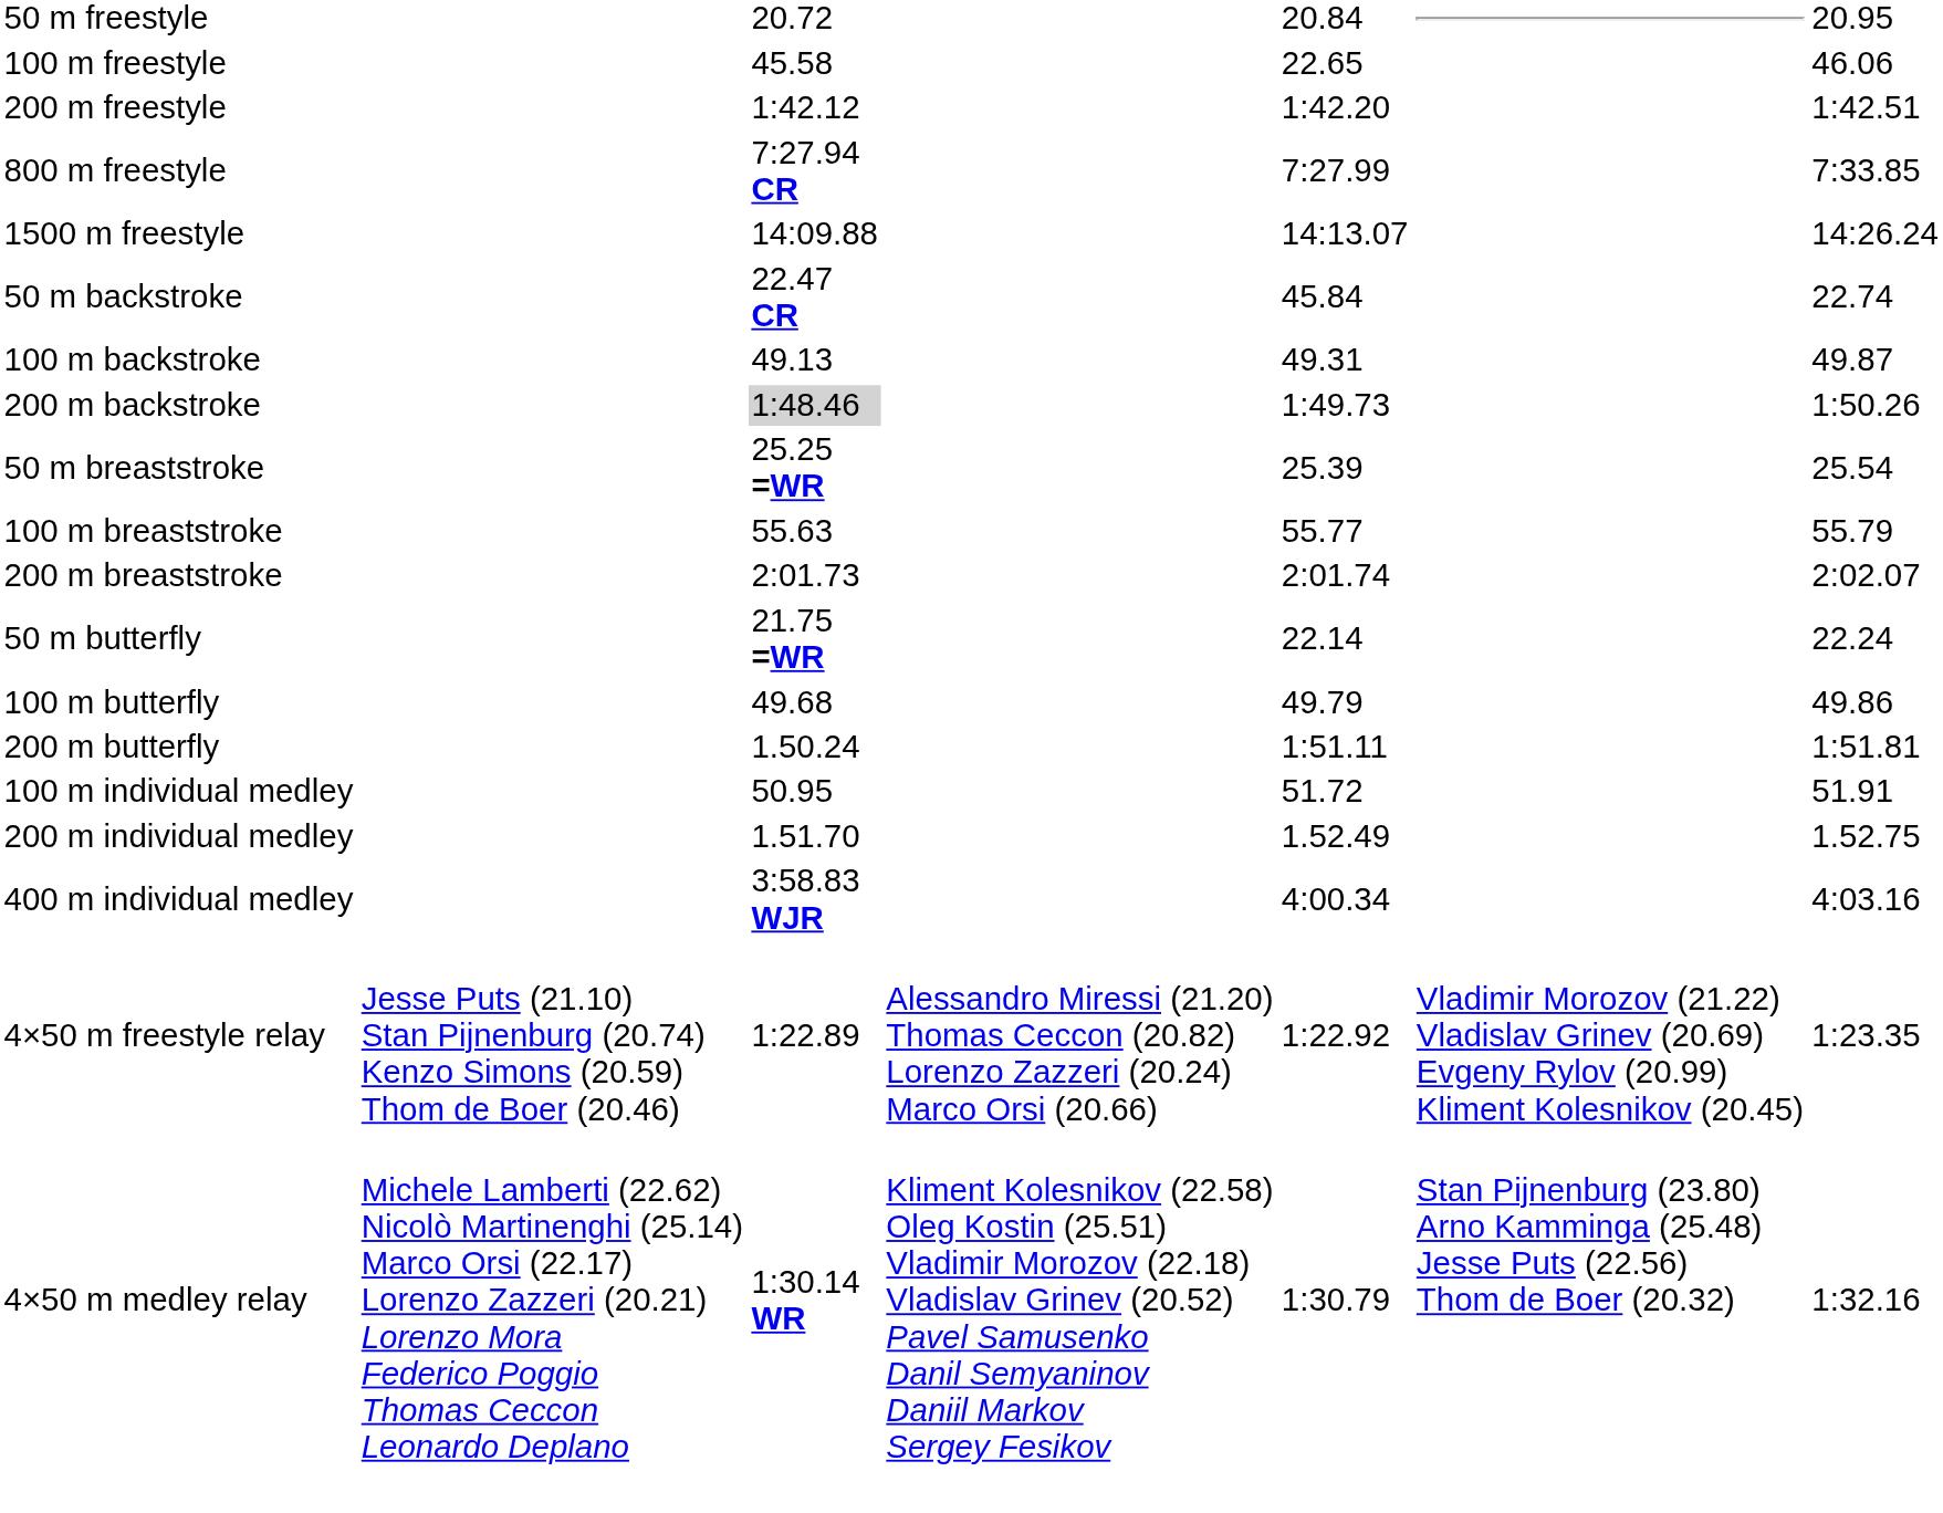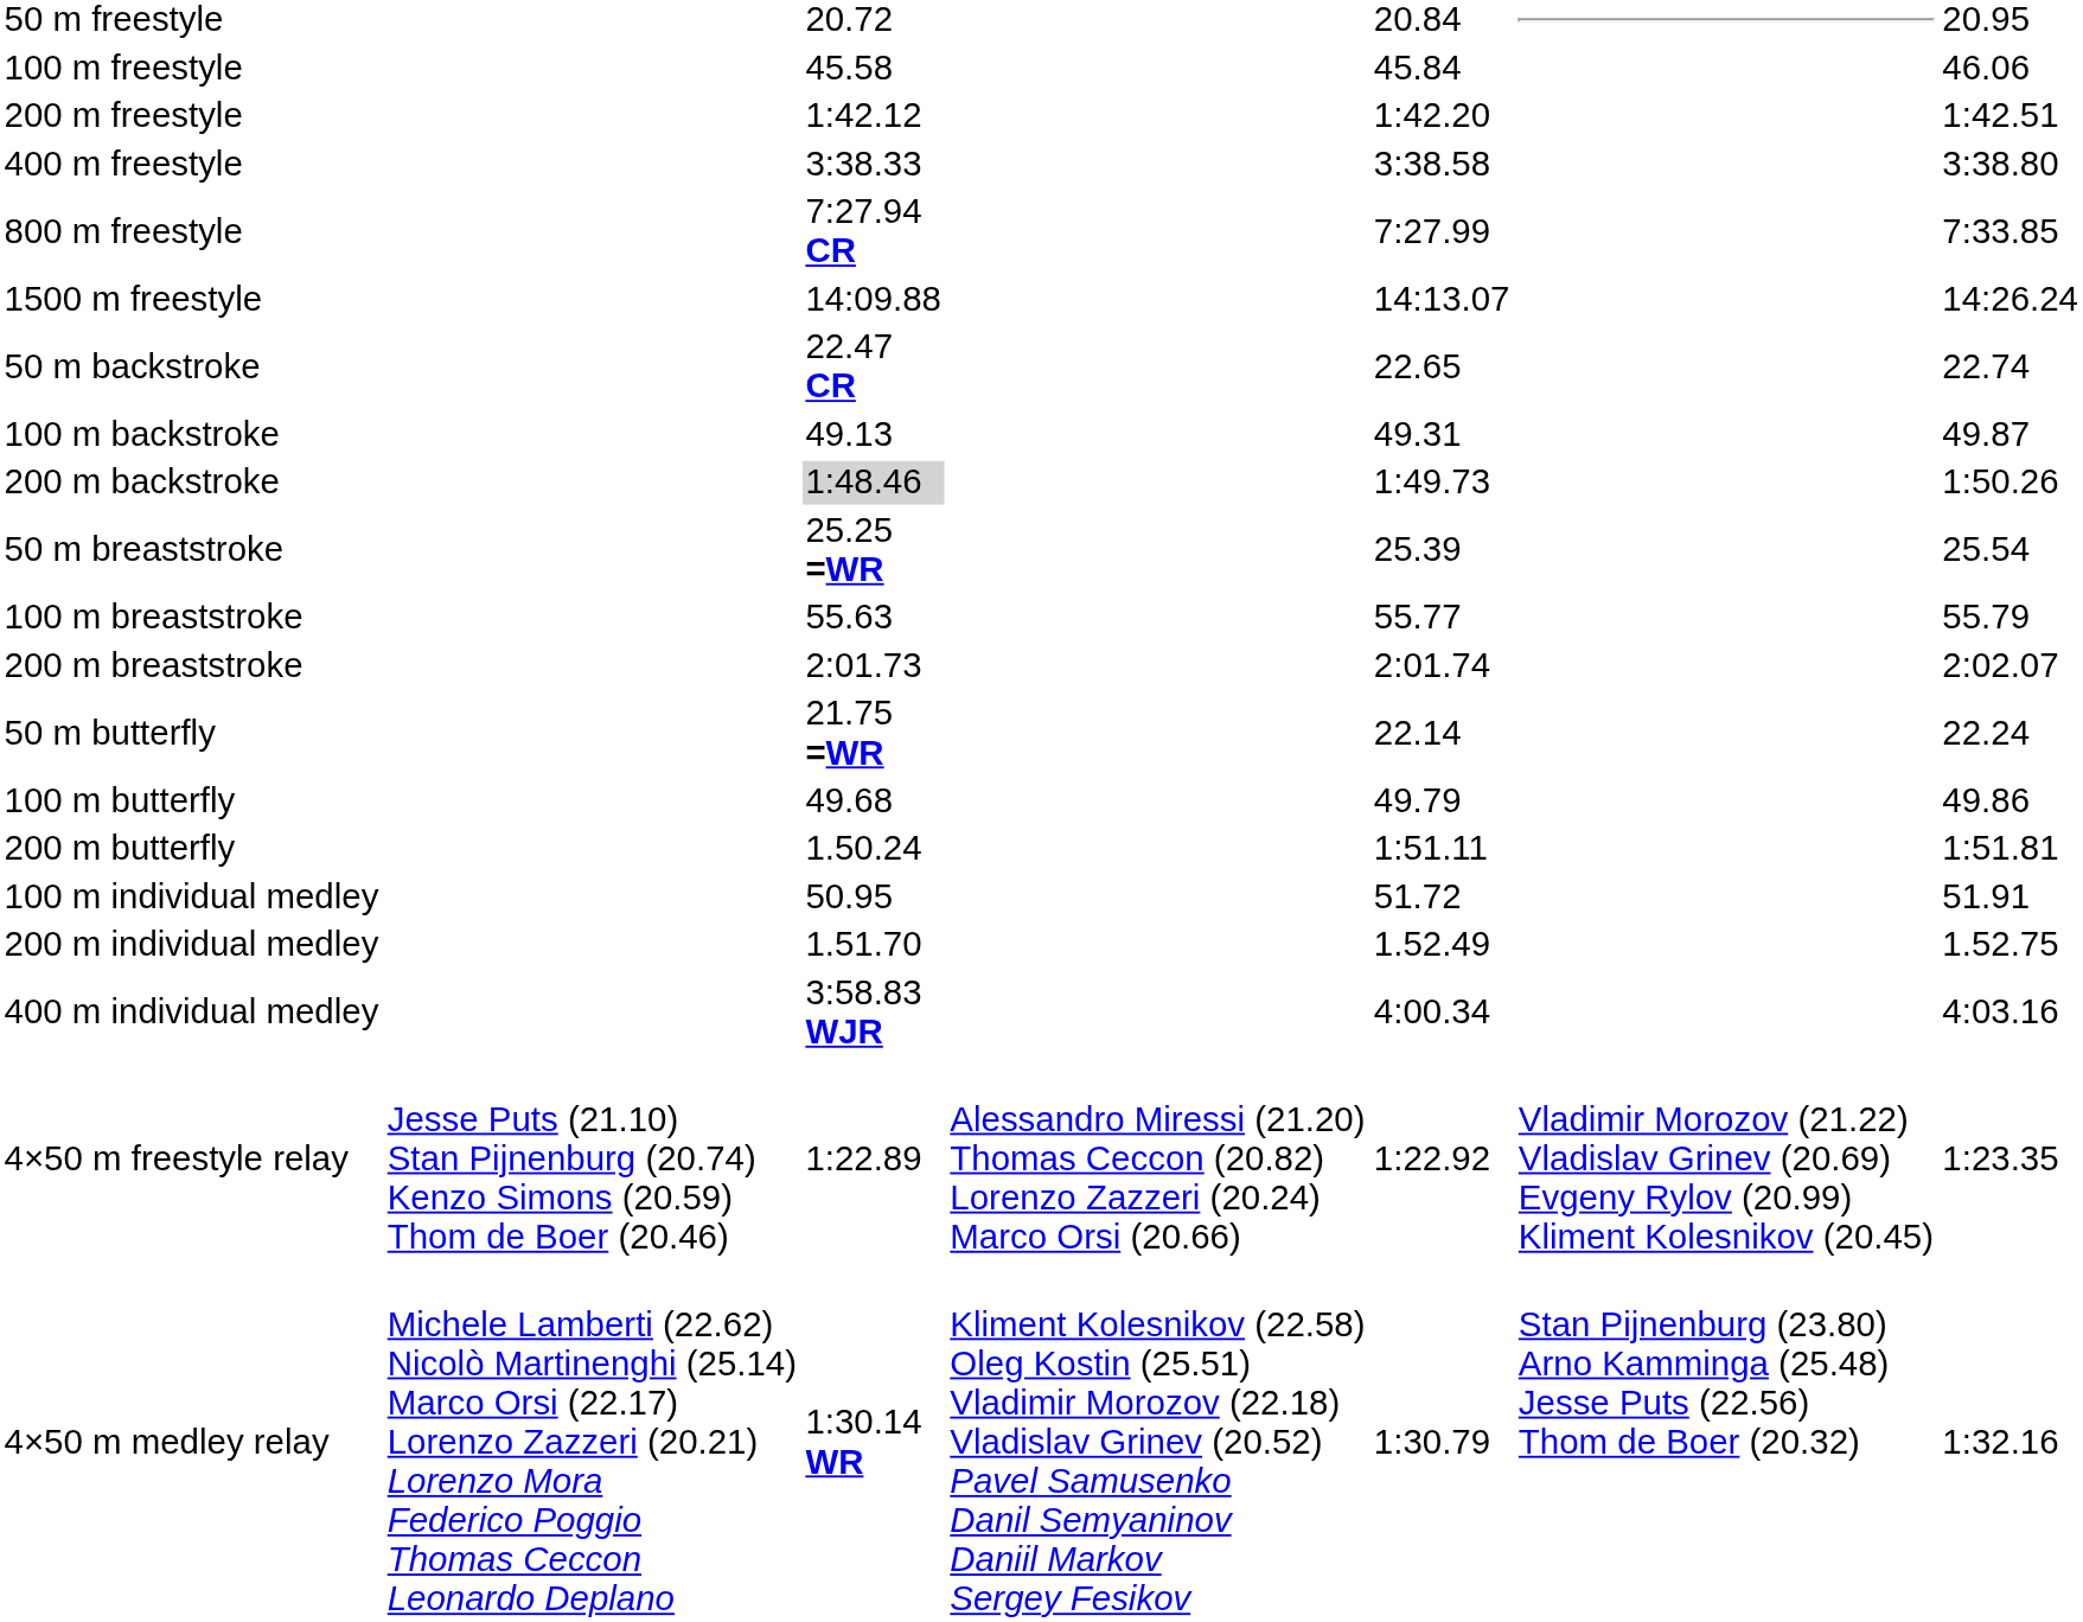100 m freestyle | column 5: 22.65 -> 45.84
+ row: 400 m freestyle | 3:38.33 | 3:38.58 | 3:38.80
50 m backstroke | column 5: 45.84 -> 22.65
